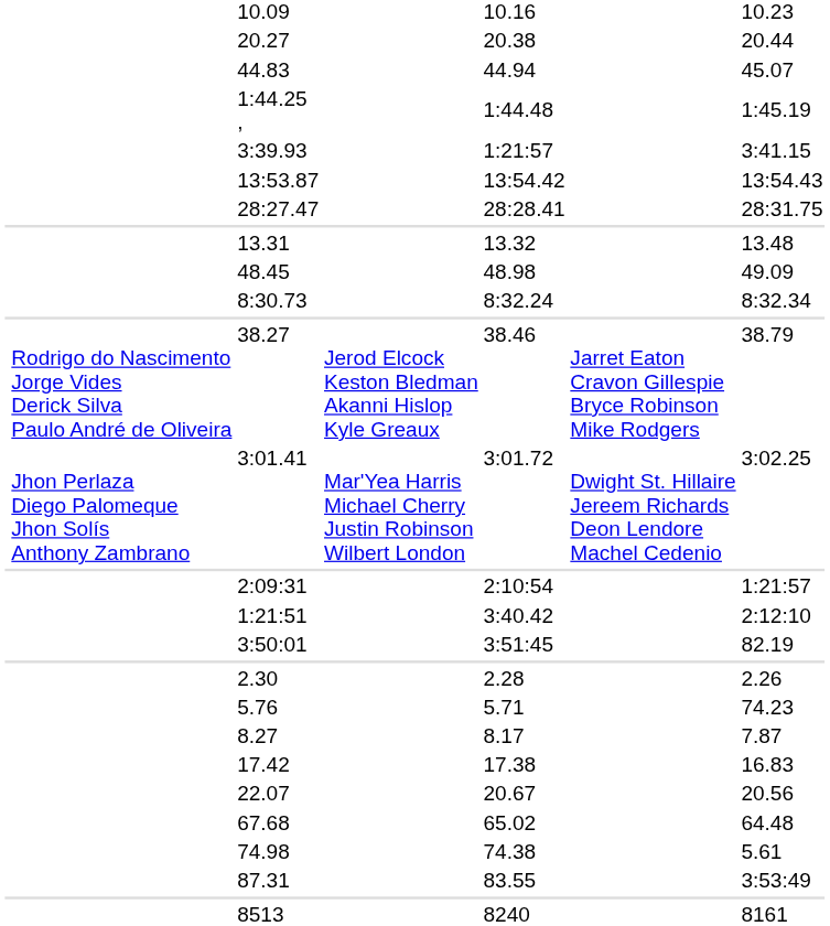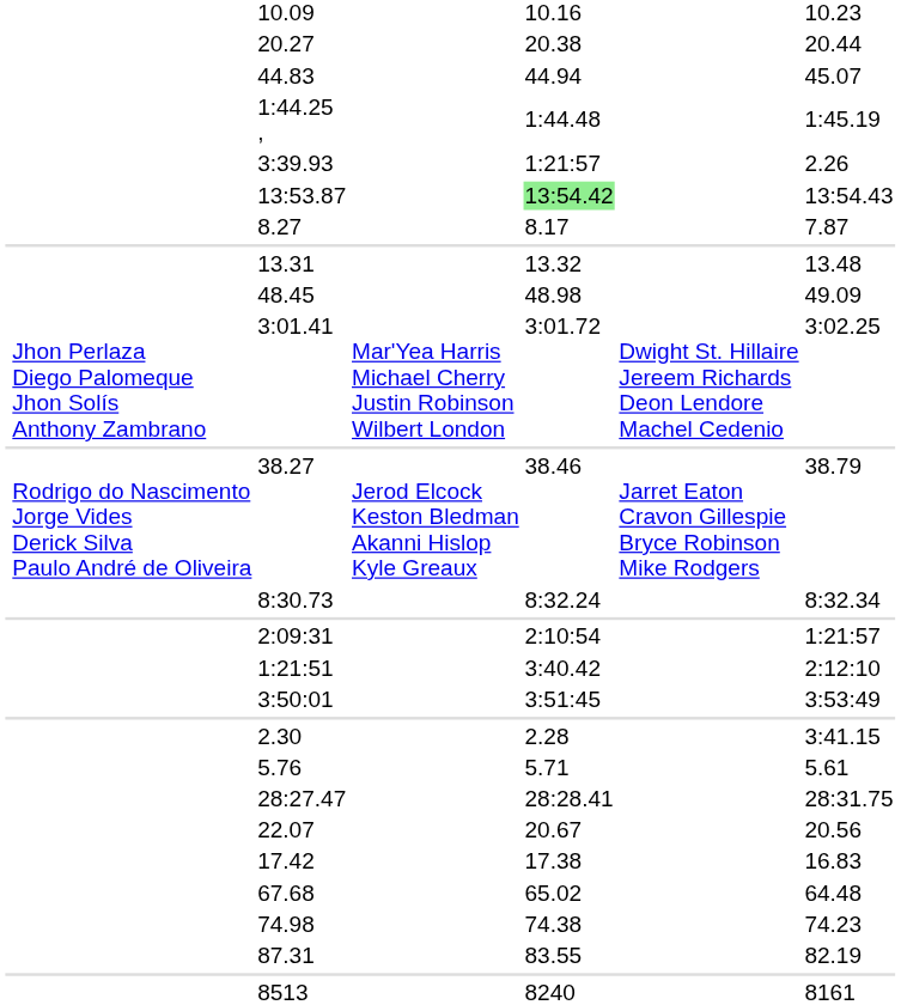3:39.93 | column 7: 3:41.15 -> 2.26
13:53.87 | column 5: no background -> lightgreen background
rows swapped: 28:27.47 <-> 8.27
rows swapped: 8:30.73 <-> 3:01.41
3:50:01 | column 7: 82.19 -> 3:53:49
2.30 | column 7: 2.26 -> 3:41.15
5.76 | column 7: 74.23 -> 5.61
rows swapped: 17.42 <-> 22.07
74.98 | column 7: 5.61 -> 74.23
87.31 | column 7: 3:53:49 -> 82.19
